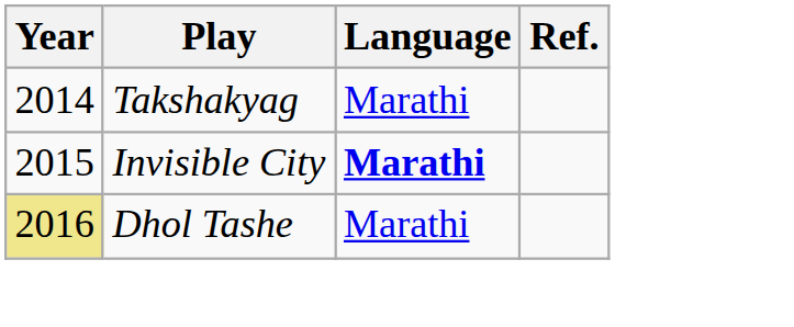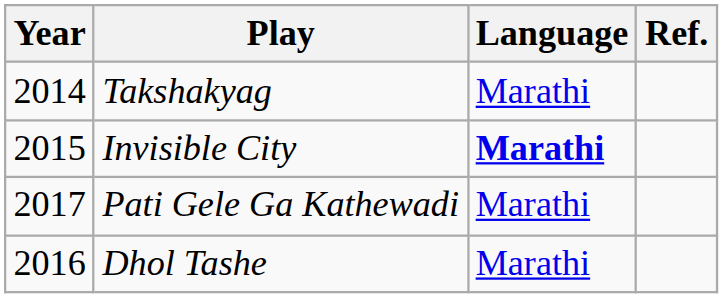+ row: 2017 | Pati Gele Ga Kathewadi | Marathi
Dhol Tashe | Year: khaki background -> no background
